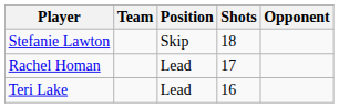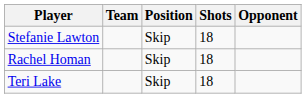Rachel Homan | Position: Lead -> Skip
Rachel Homan | Shots: 17 -> 18
Teri Lake | Position: Lead -> Skip
Teri Lake | Shots: 16 -> 18
